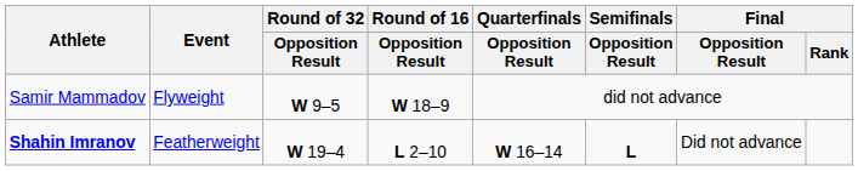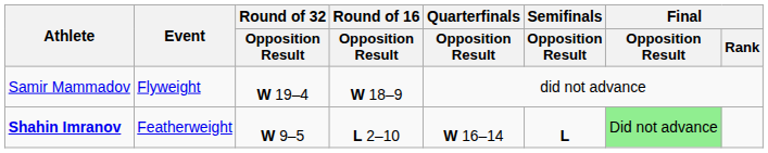Samir Mammadov | Round of 32 / Opposition Result: W 9–5 -> W 19–4
Shahin Imranov | Round of 32 / Opposition Result: W 19–4 -> W 9–5
Shahin Imranov | Final / Opposition Result: no background -> lightgreen background
